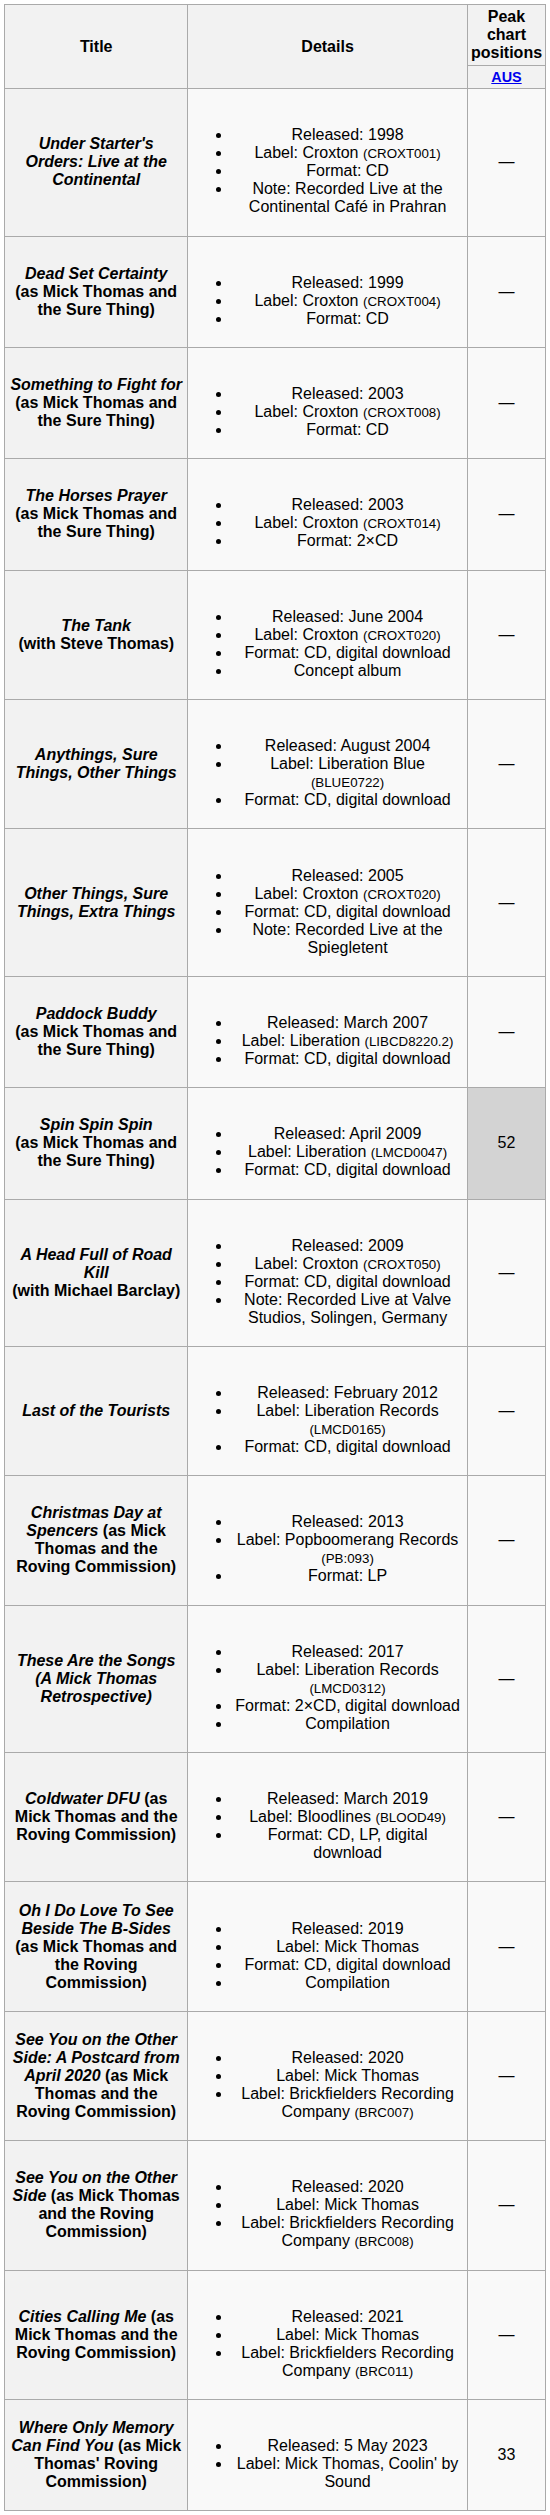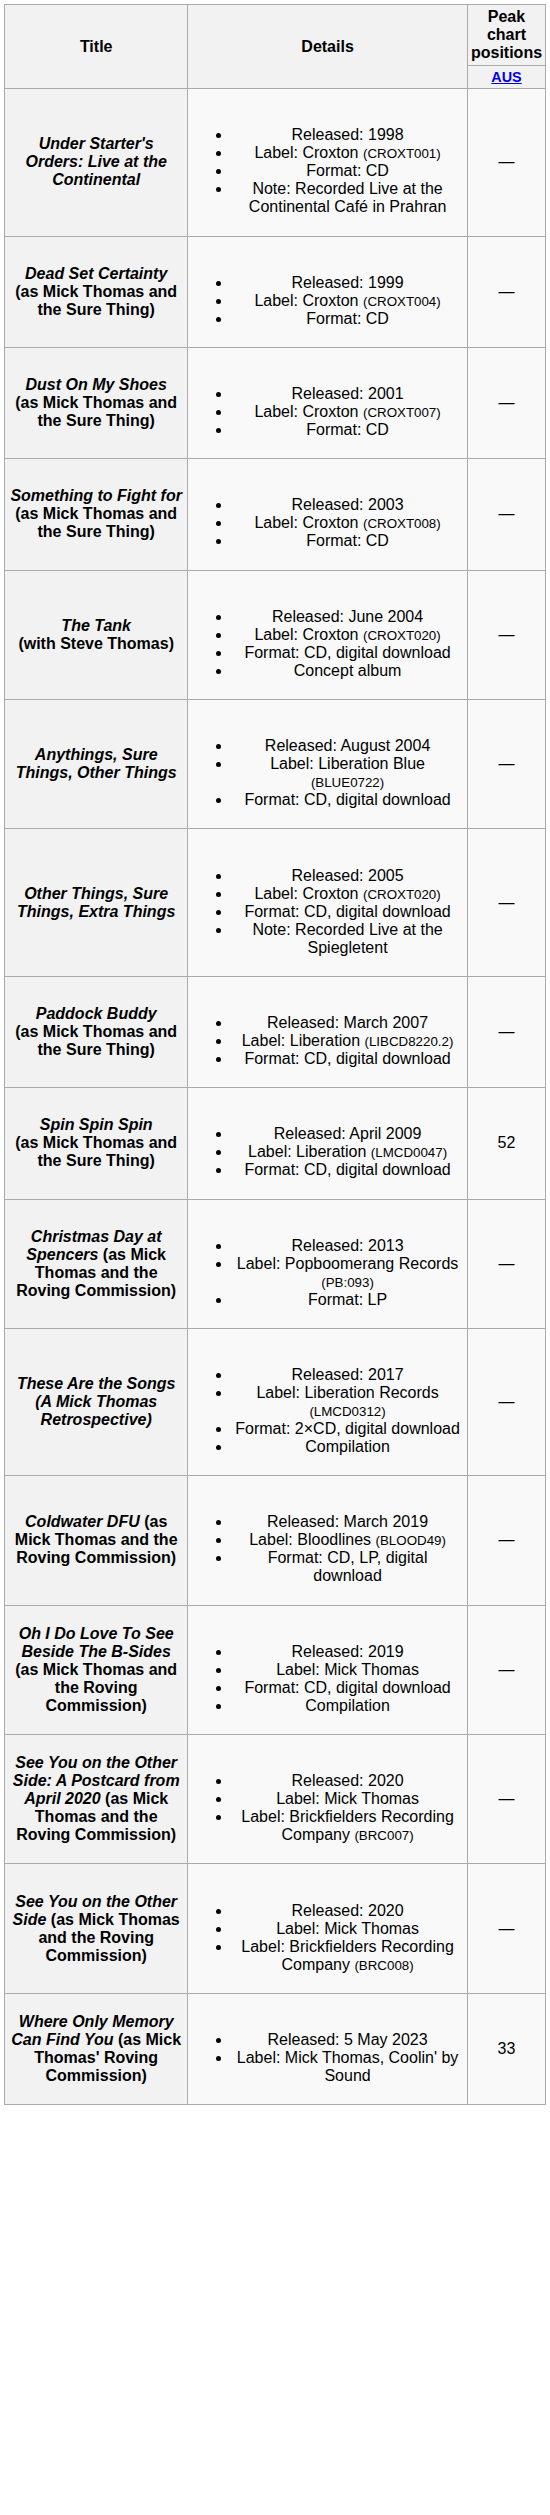+ row: Dust On My Shoes (as Mick Thomas and the Sure Thing) | Released: 2001 Label: Croxton (CROXT007) Format: CD | —
- row: The Horses Prayer (as Mick Thomas and the Sure Thing) | Released: 2003 Label: Croxton (CROXT014) Format: 2×CD | —
Spin Spin Spin (as Mick Thomas and the Sure Thing) | Peak chart positions / AUS: lightgrey background -> no background
- row: A Head Full of Road Kill (with Michael Barclay) | Released: 2009 Label: Croxton (CROXT050) Format: CD, digital download Note: Recorded Live at Valve Studios, Solingen, Germany | —
- row: Last of the Tourists | Released: February 2012 Label: Liberation Records (LMCD0165) Format: CD, digital download | —
- row: Cities Calling Me (as Mick Thomas and the Roving Commission) | Released: 2021 Label: Mick Thomas Label: Brickfielders Recording Company (BRC011) | —
